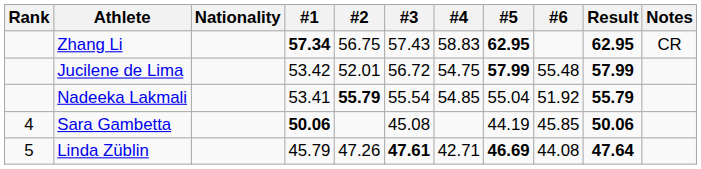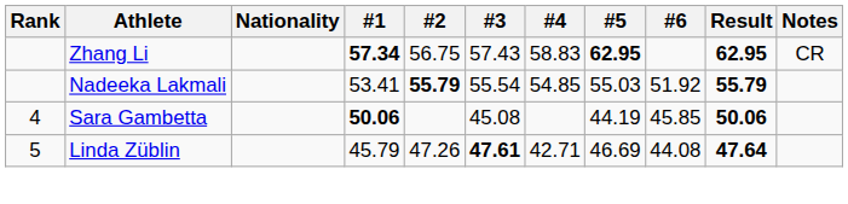- row: Jucilene de Lima | 53.42 | 52.01 | 56.72 | 54.75 | 57.99 | 55.48 | 57.99
Nadeeka Lakmali | #5: 55.04 -> 55.03
Linda Züblin | #5: bold -> normal
